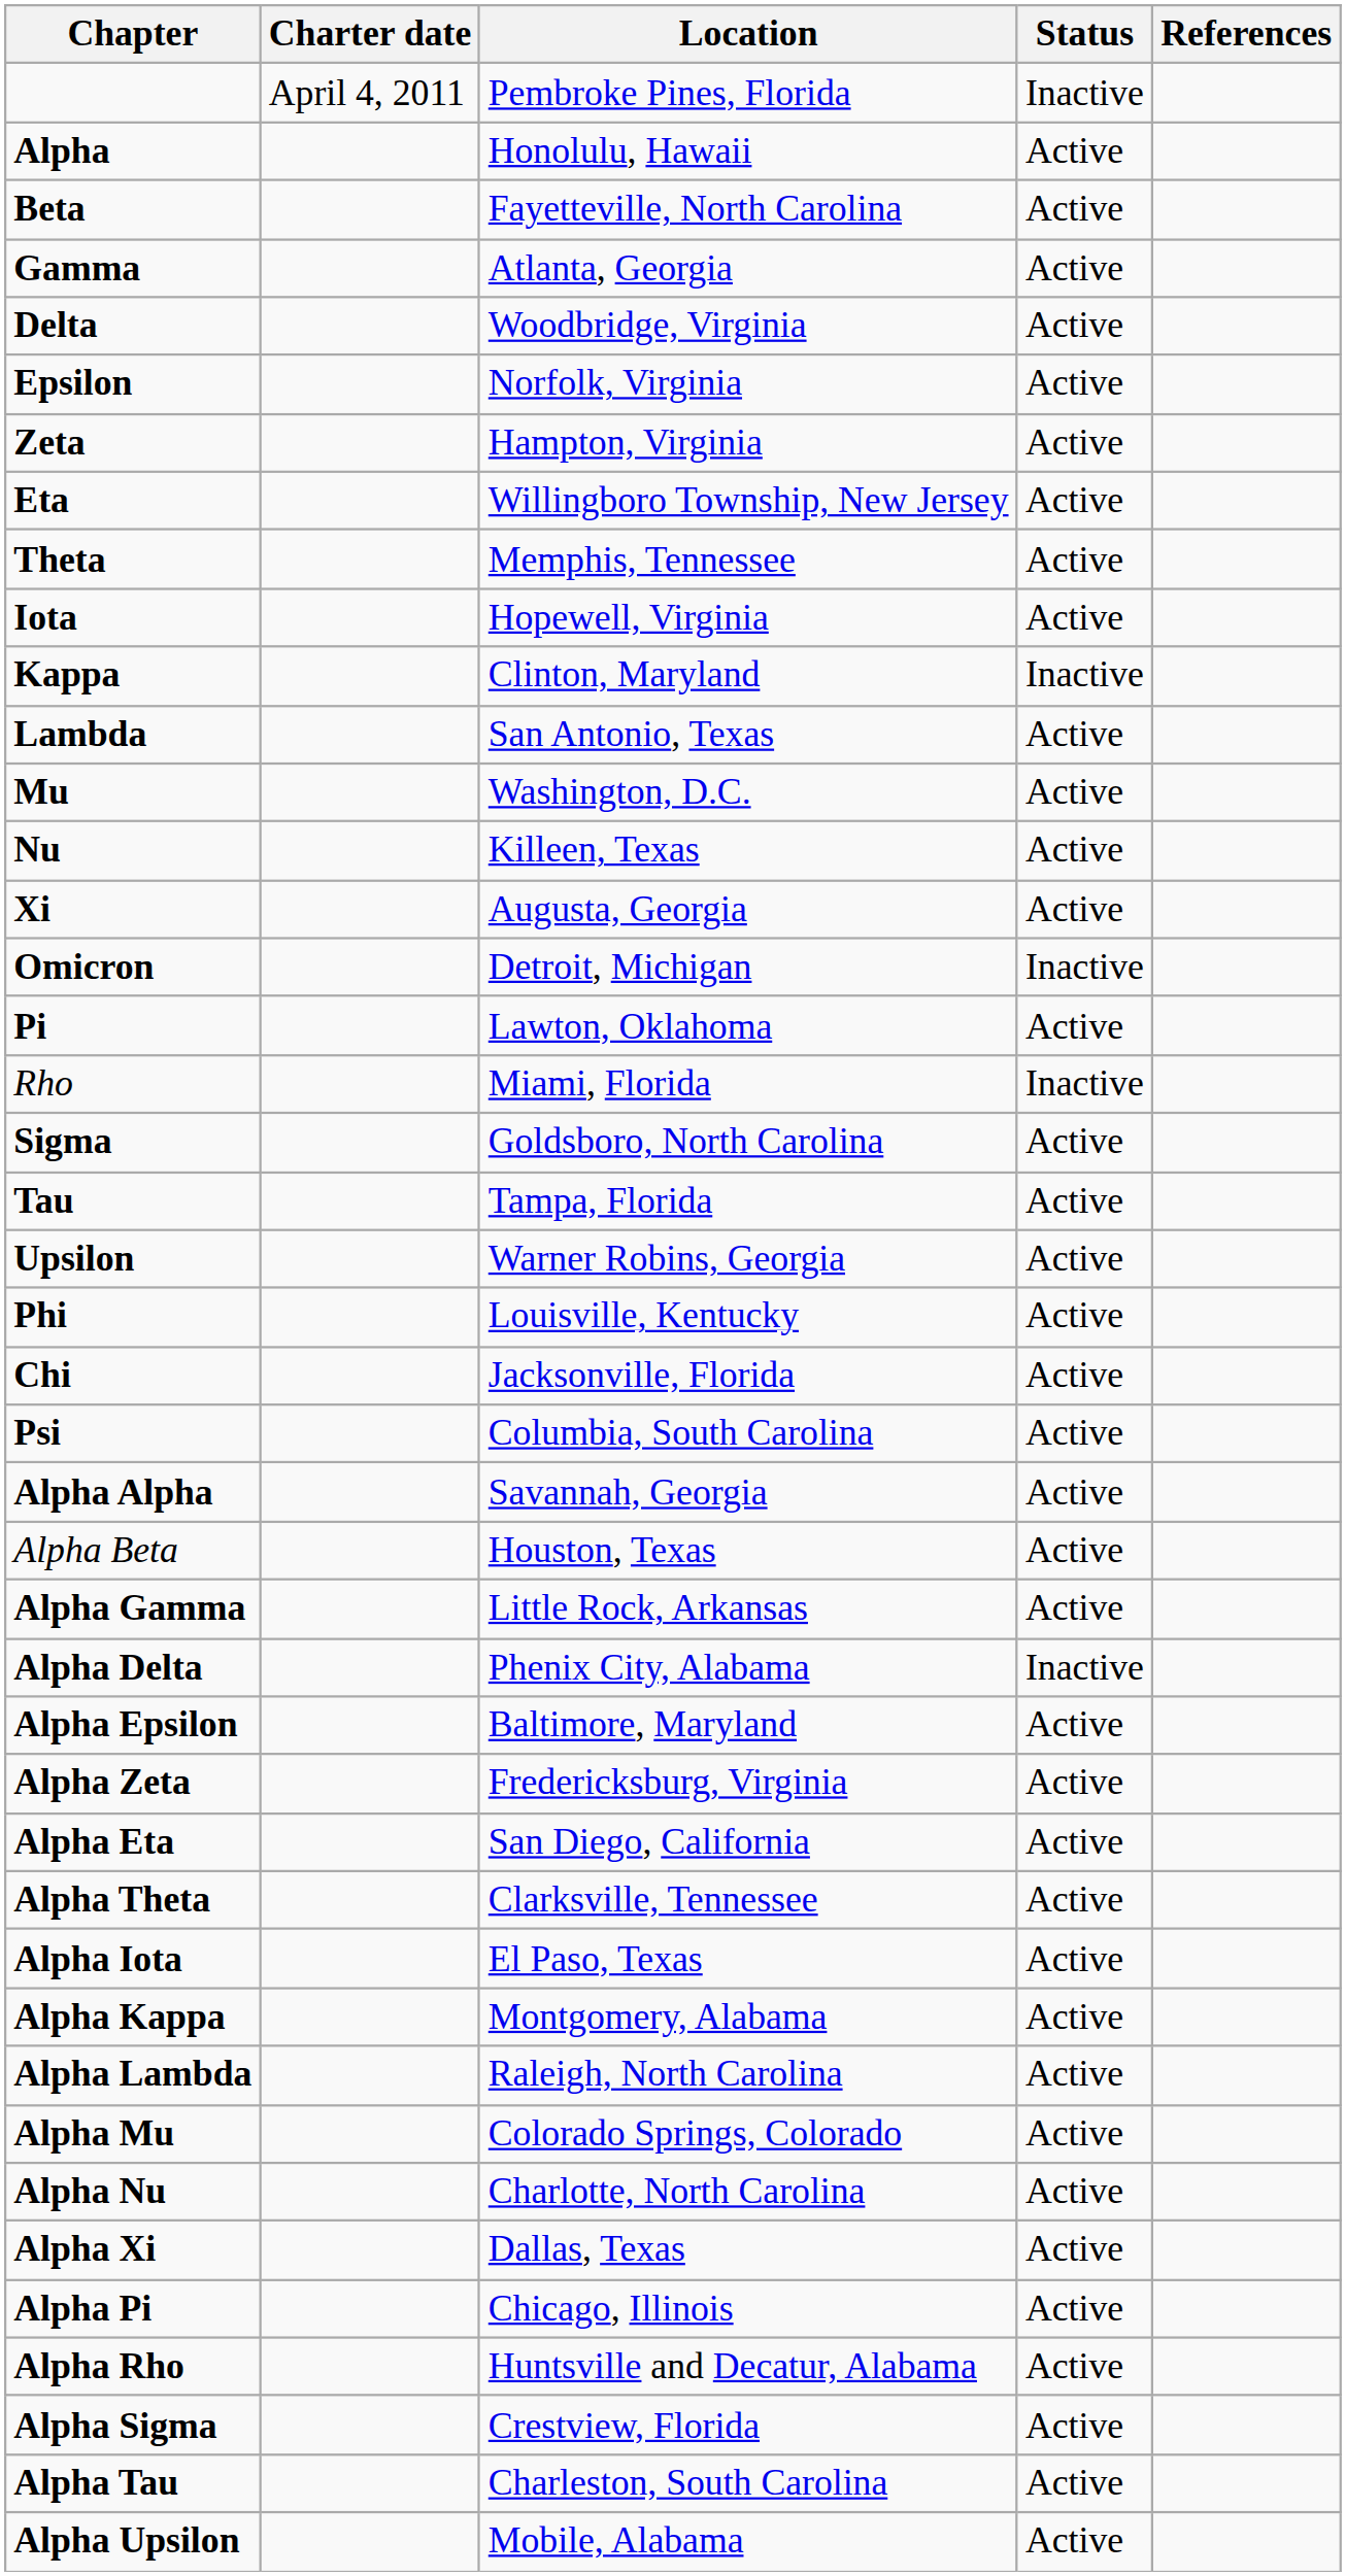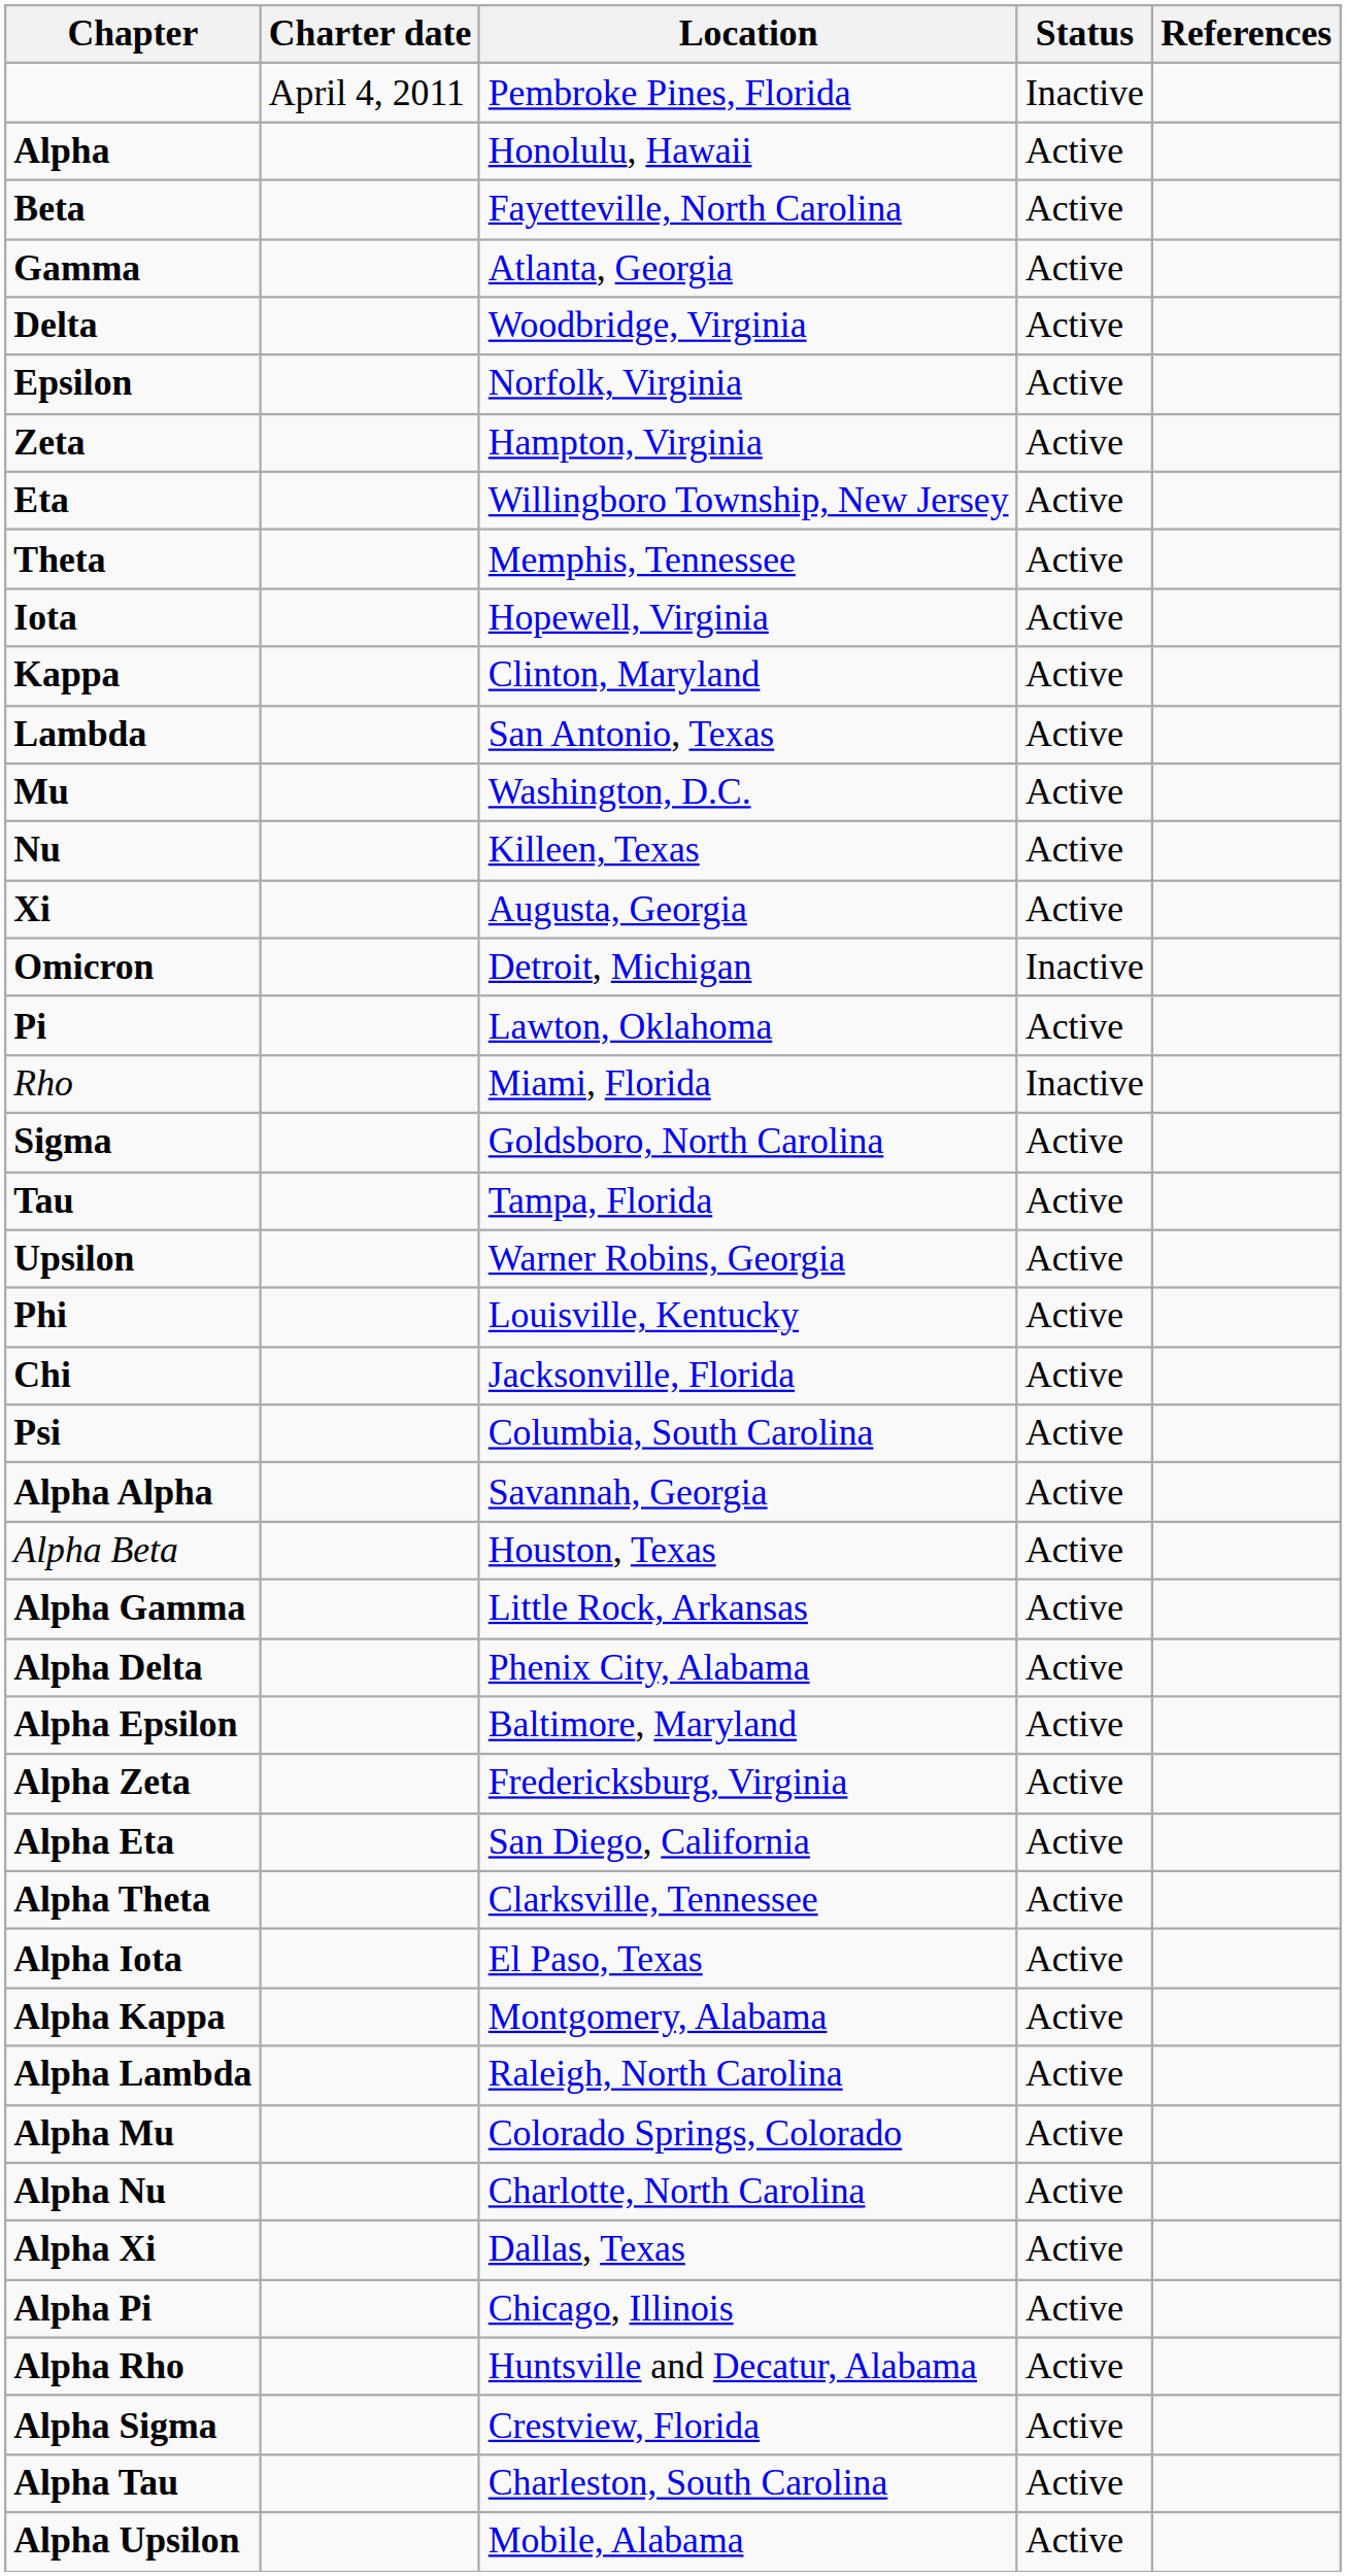Kappa | Status: Inactive -> Active
Alpha Delta | Status: Inactive -> Active
